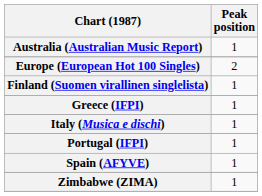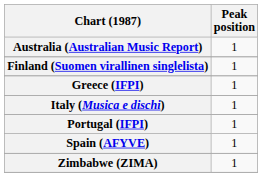- row: Europe (European Hot 100 Singles) | 2
